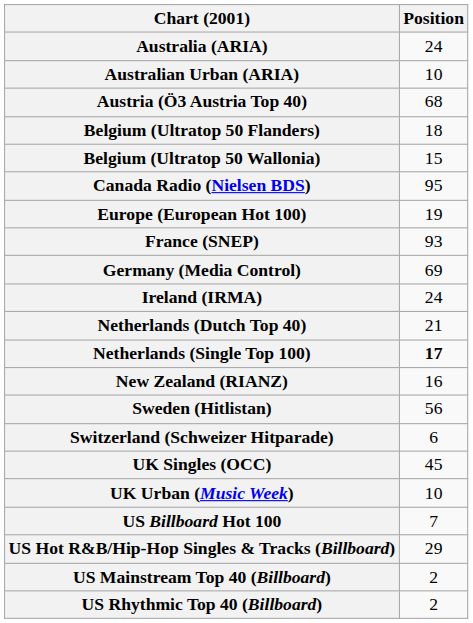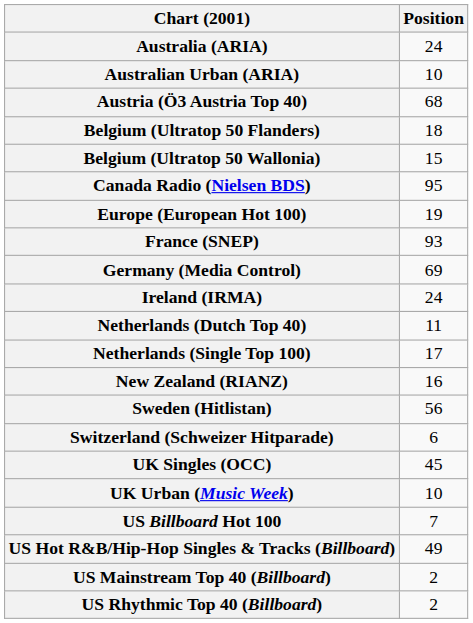Netherlands (Dutch Top 40) | Position: 21 -> 11
Netherlands (Single Top 100) | Position: bold -> normal
US Hot R&B/Hip-Hop Singles & Tracks (Billboard) | Position: 29 -> 49
